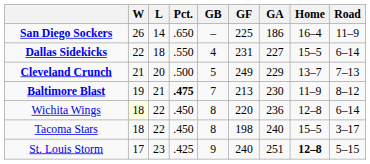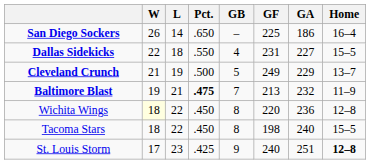- column: Road | 11–9 | 6–14 | 7–13 | 8–12 | 6–14 | 3–17 | 5–15
Cleveland Crunch | L: 20 -> 19
Baltimore Blast | GA: 230 -> 232
